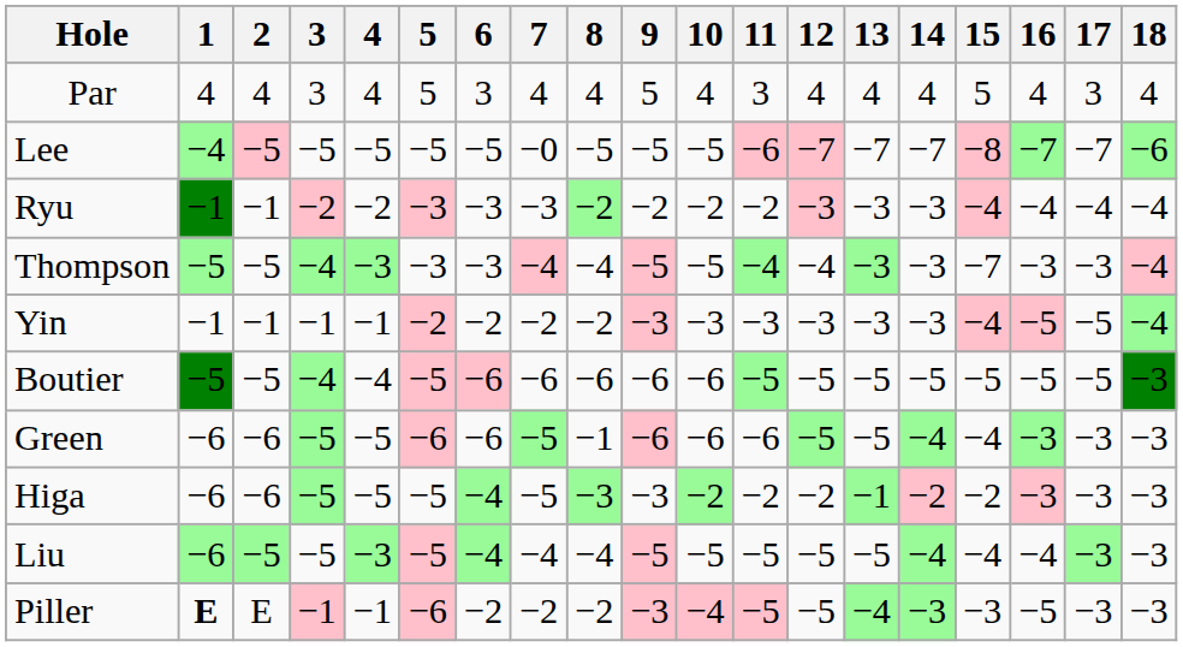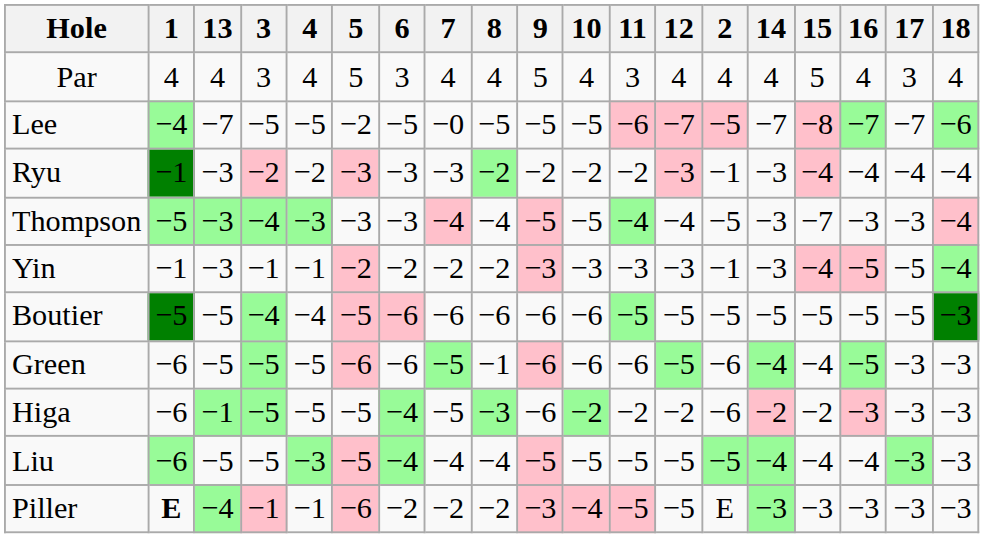columns swapped: 2 <-> 13
Lee | 5: −5 -> −2
Green | 16: −3 -> −5
Higa | 9: −3 -> −6
Piller | 16: −5 -> −3
